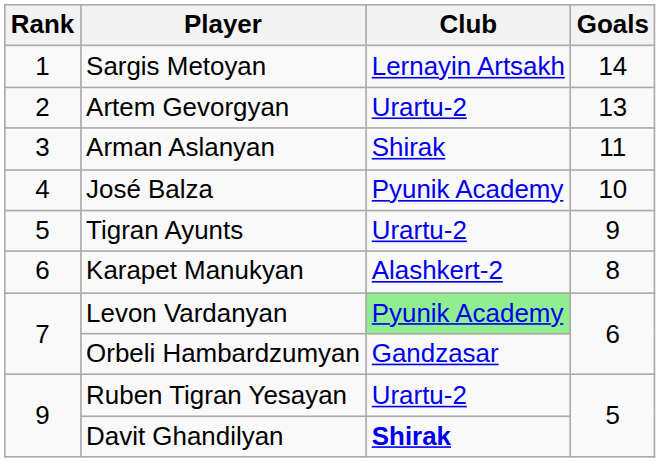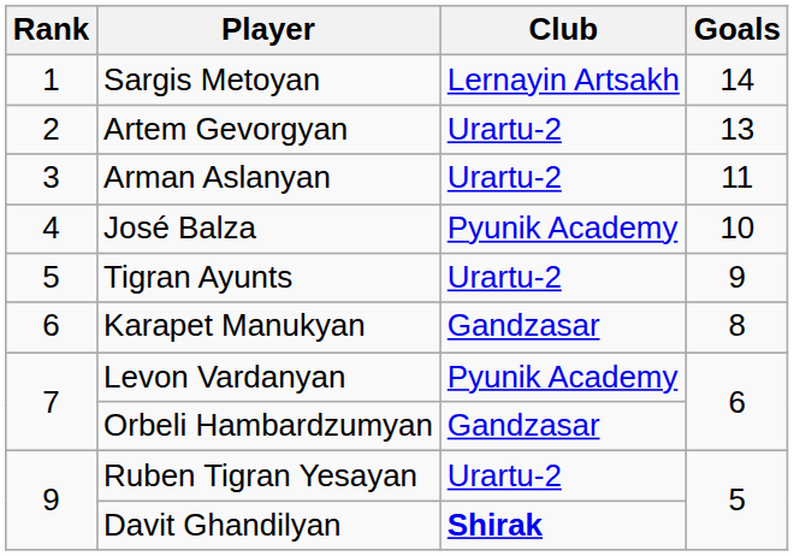Arman Aslanyan | Club: Shirak -> Urartu-2
Karapet Manukyan | Club: Alashkert-2 -> Gandzasar
Levon Vardanyan | Club: lightgreen background -> no background
